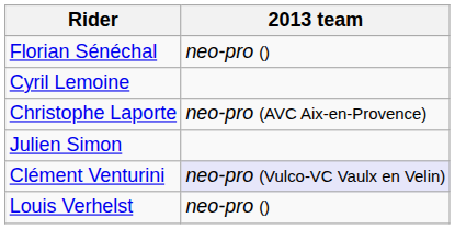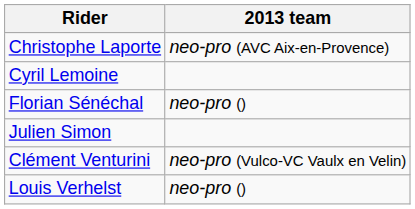rows swapped: Christophe Laporte <-> Florian Sénéchal
Clément Venturini | 2013 team: lavender background -> no background
